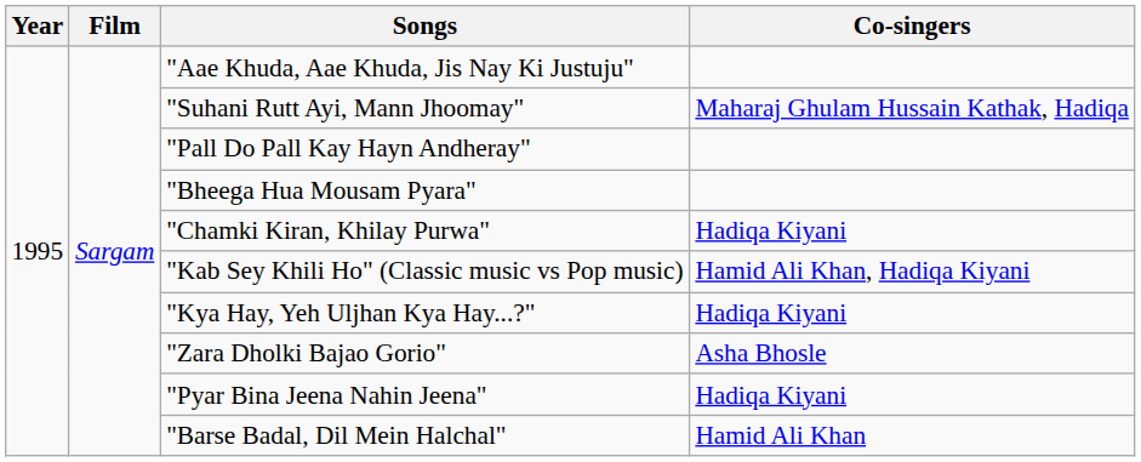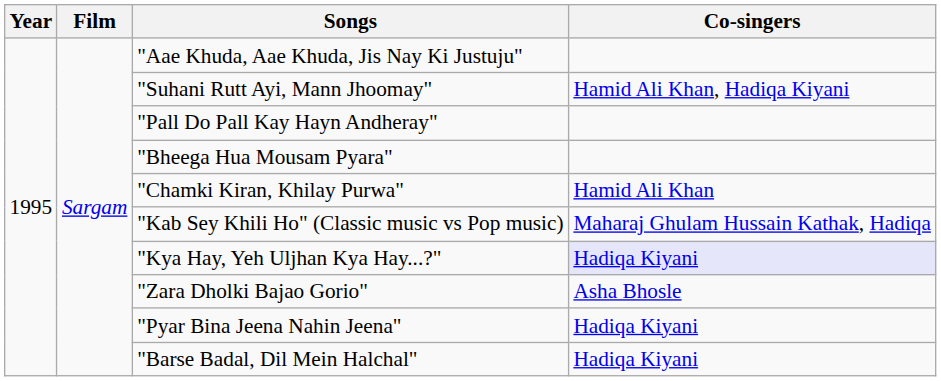"Suhani Rutt Ayi, Mann Jhoomay" | Co-singers: Maharaj Ghulam Hussain Kathak, Hadiqa -> Hamid Ali Khan, Hadiqa Kiyani
"Chamki Kiran, Khilay Purwa" | Co-singers: Hadiqa Kiyani -> Hamid Ali Khan
"Kab Sey Khili Ho" (Classic music vs Pop music) | Co-singers: Hamid Ali Khan, Hadiqa Kiyani -> Maharaj Ghulam Hussain Kathak, Hadiqa
"Kya Hay, Yeh Uljhan Kya Hay...?" | Co-singers: no background -> lavender background
"Barse Badal, Dil Mein Halchal" | Co-singers: Hamid Ali Khan -> Hadiqa Kiyani
